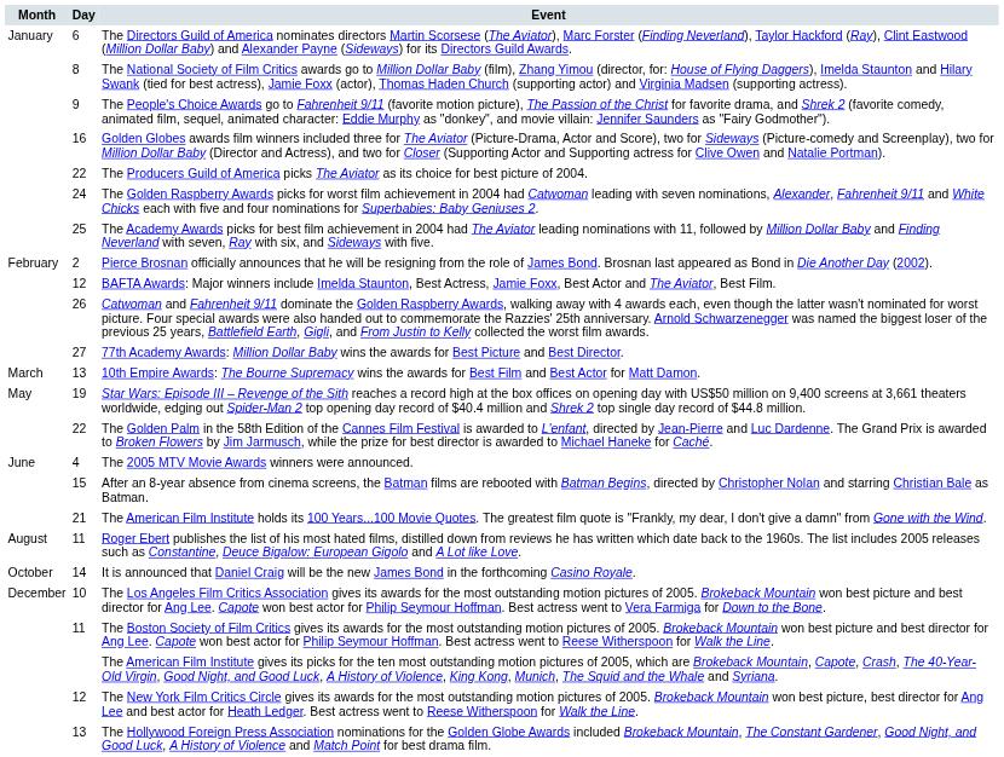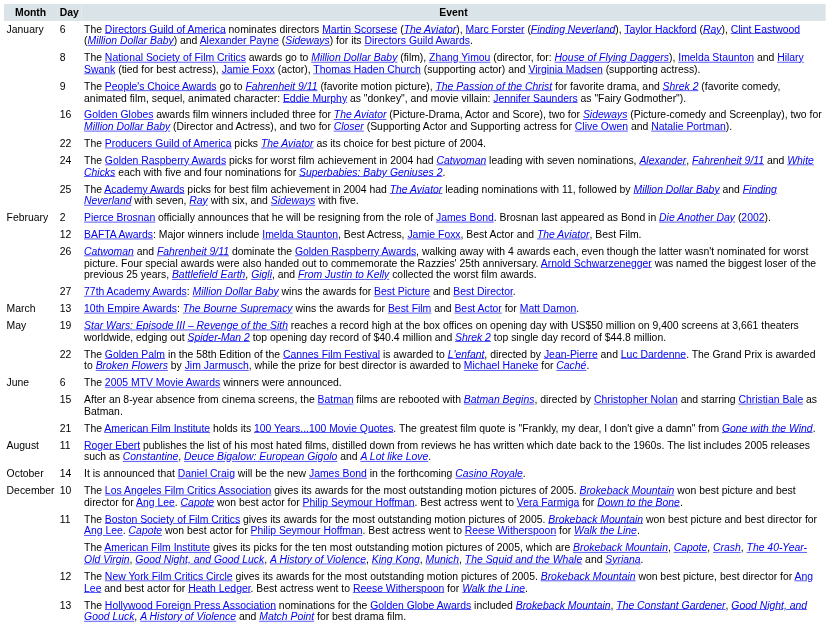The 2005 MTV Movie Awards winners were announced. | Day: 4 -> 6
